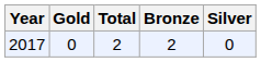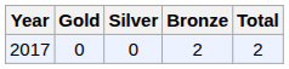columns swapped: Silver <-> Total
